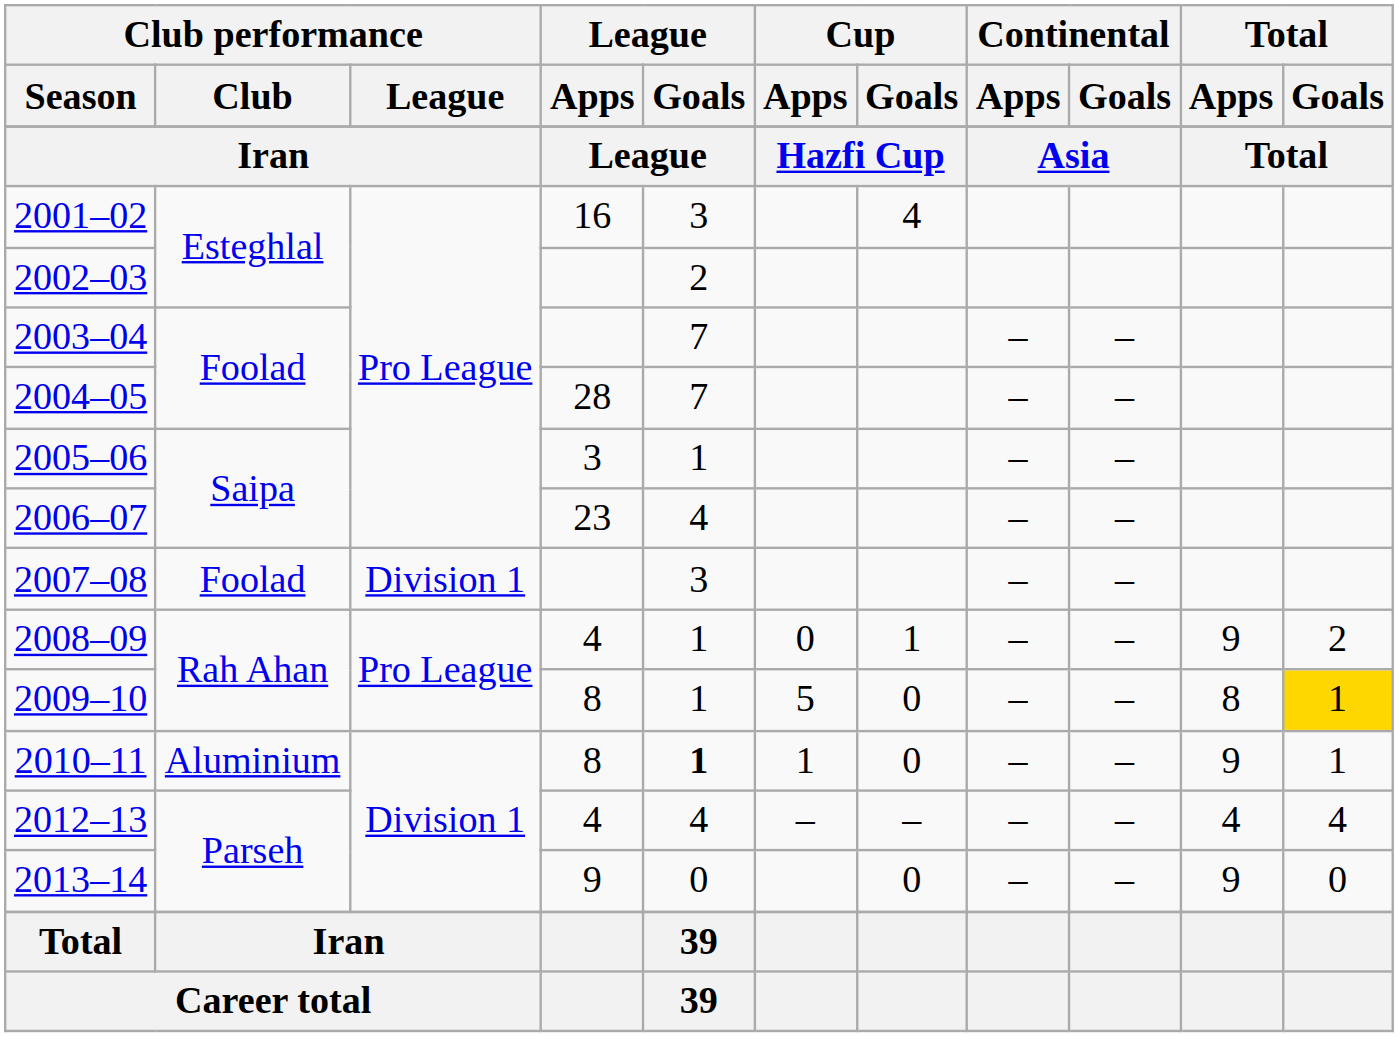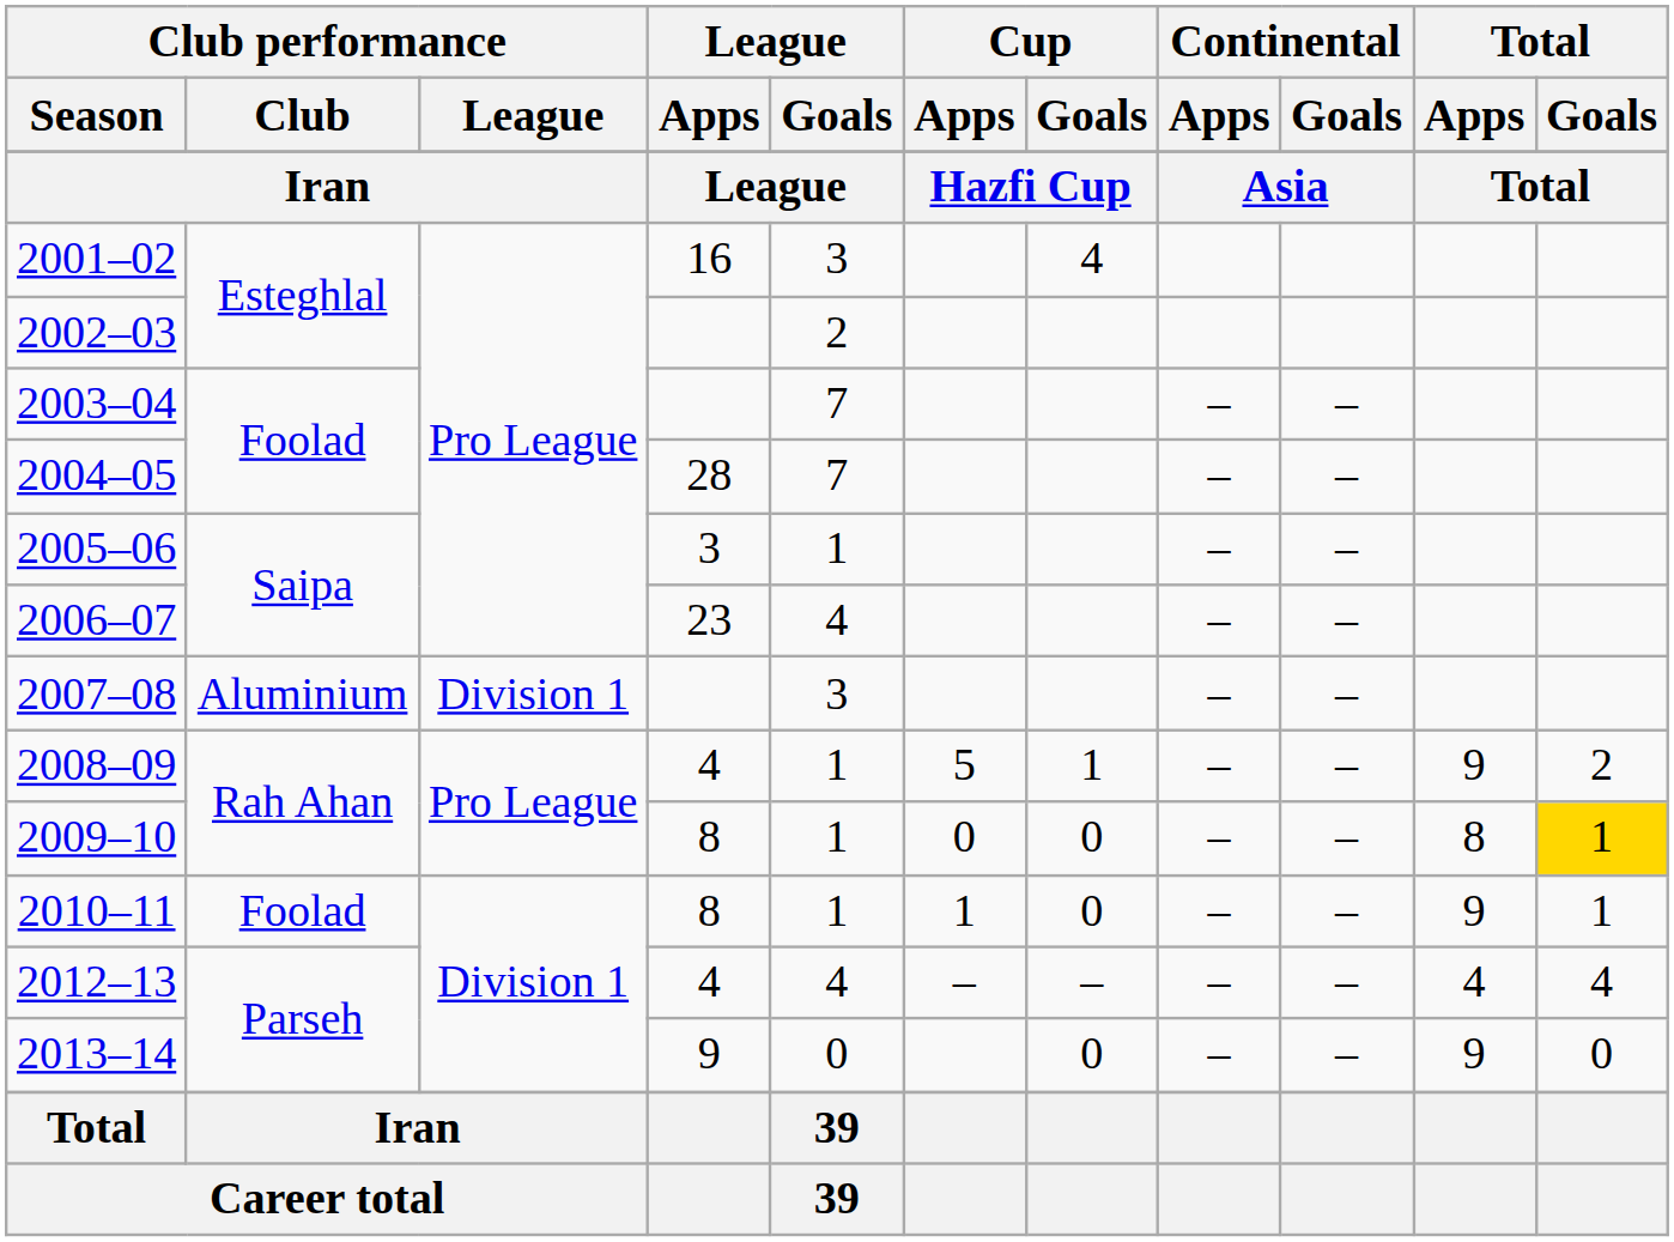2007–08 | Club performance / Club: Foolad -> Aluminium
2008–09 | Cup / Apps: 0 -> 5
2009–10 | Cup / Apps: 5 -> 0
2010–11 | Club performance / Club: Aluminium -> Foolad
2010–11 | League / Goals: bold -> normal
